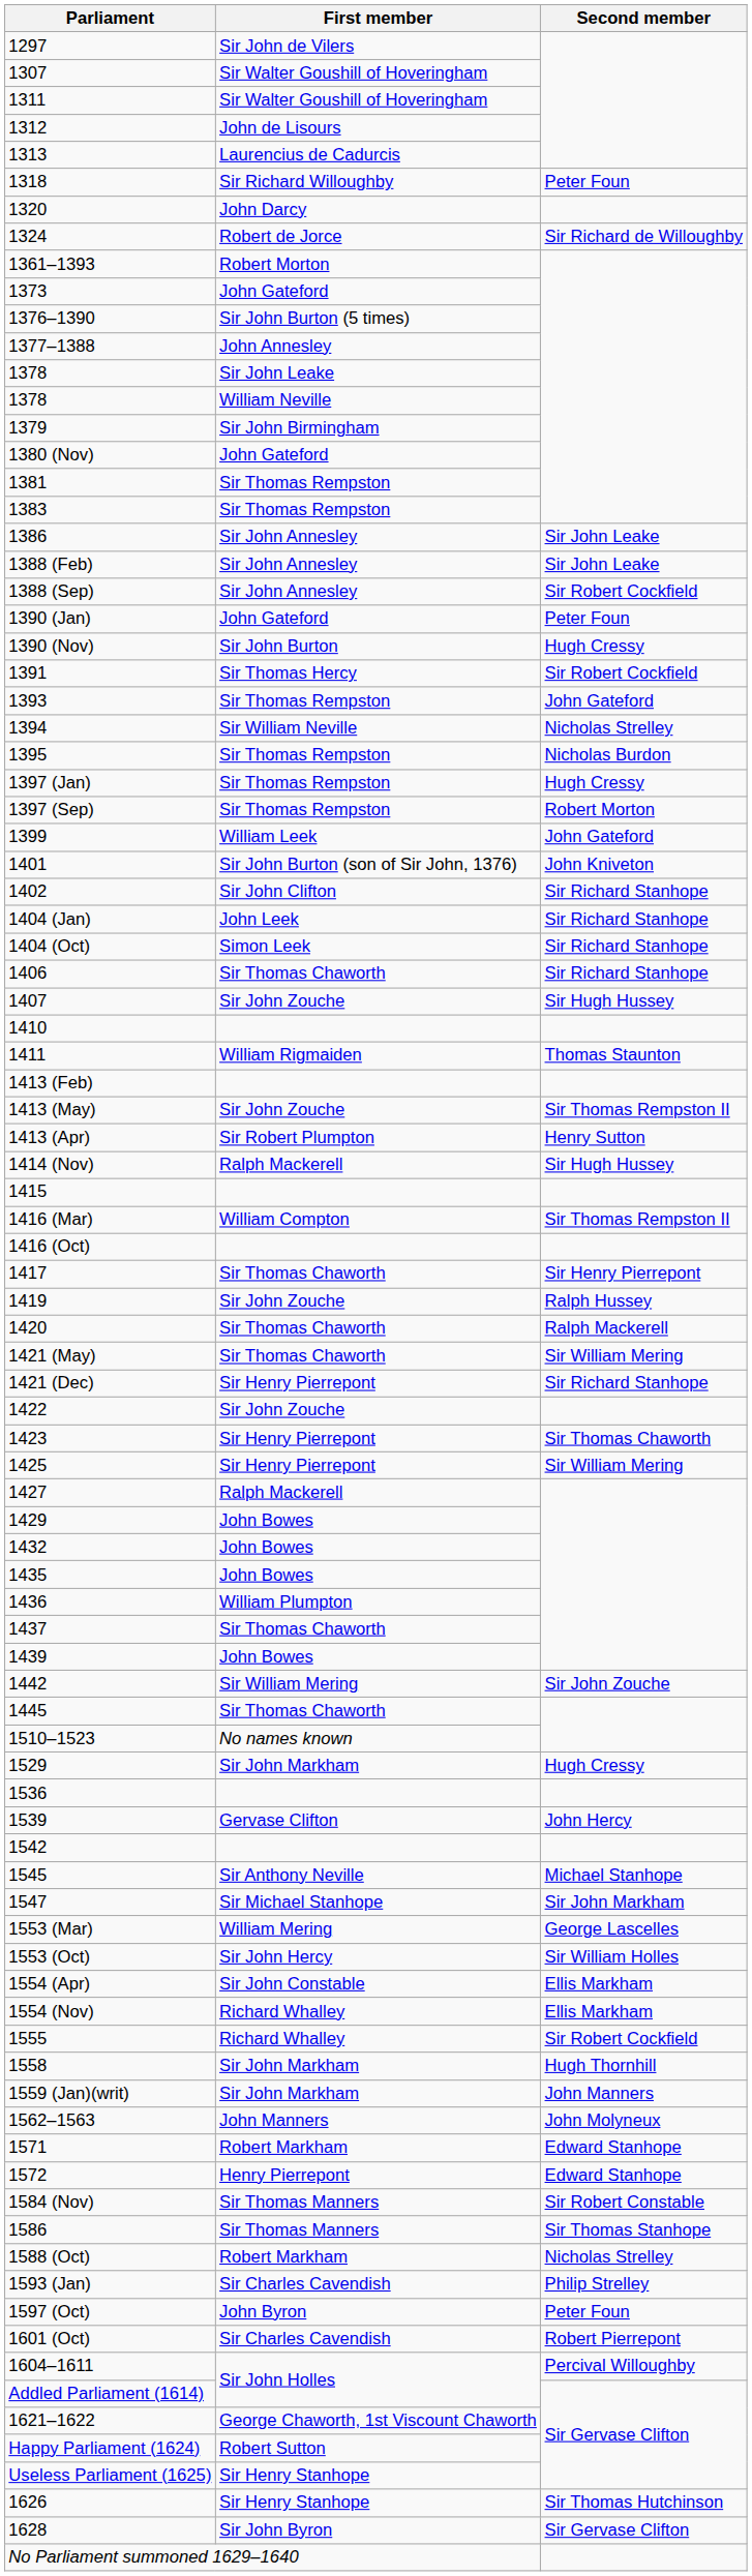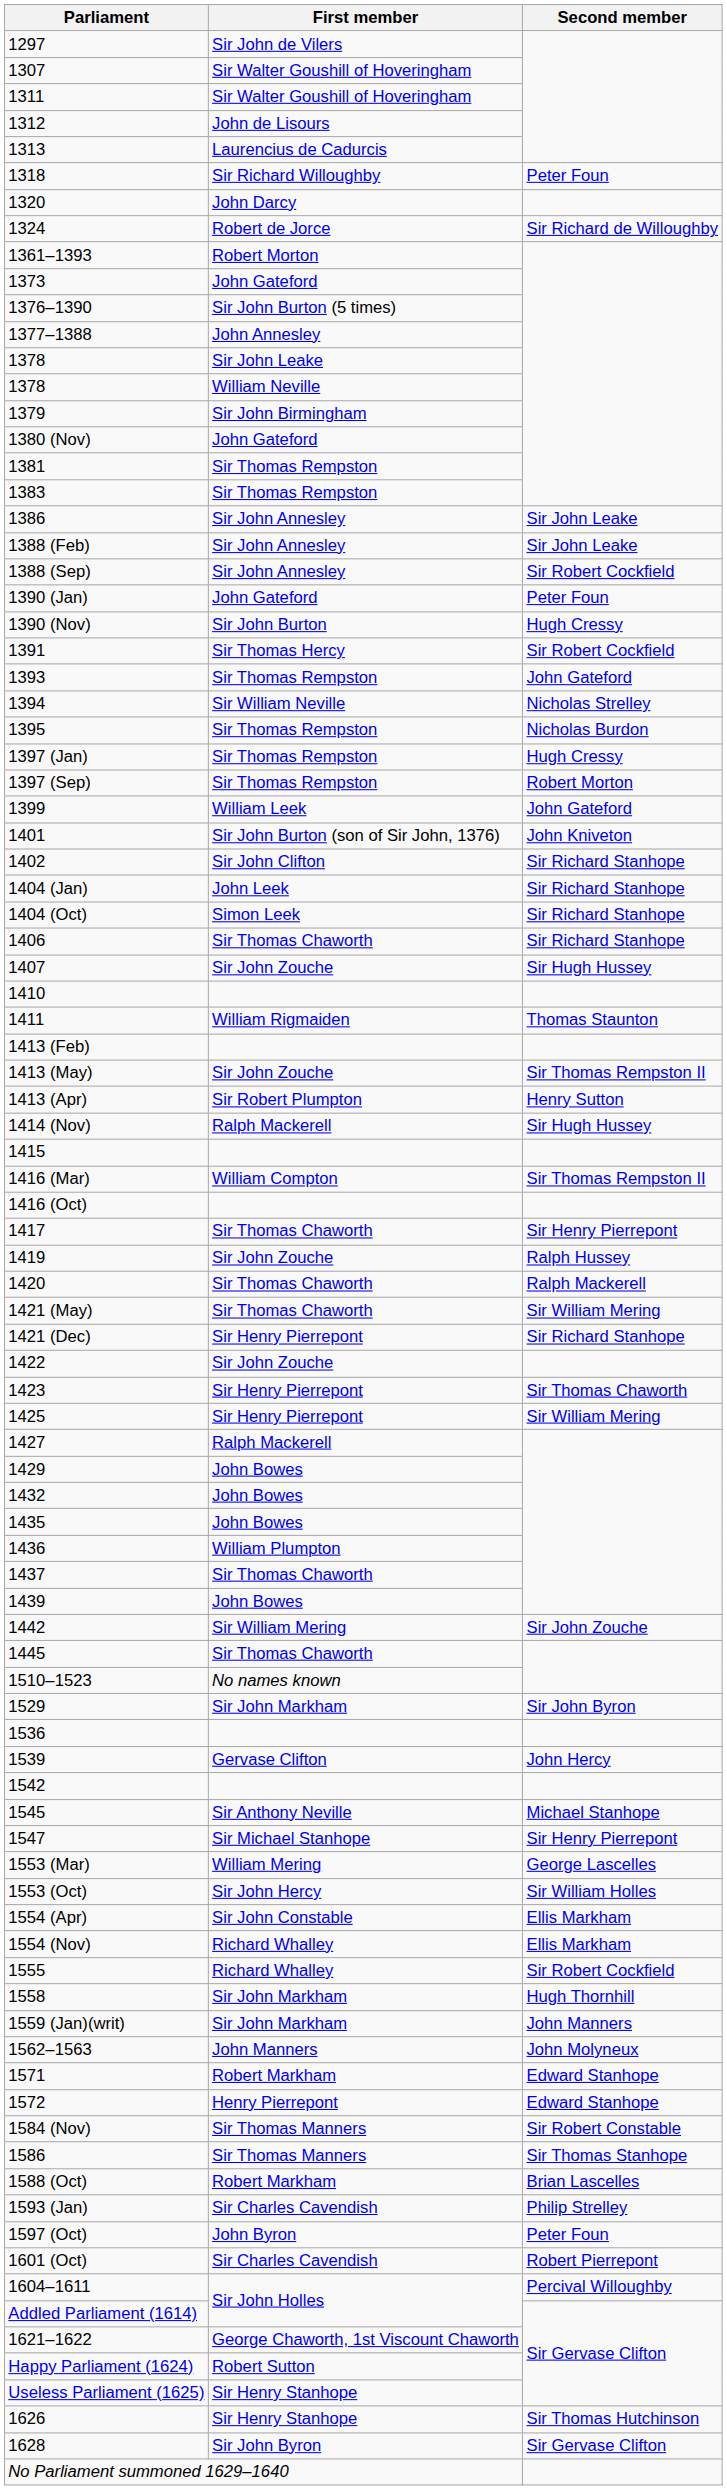1529 | Second member: Hugh Cressy -> Sir John Byron
1547 | Second member: Sir John Markham -> Sir Henry Pierrepont
1588 (Oct) | Second member: Nicholas Strelley -> Brian Lascelles
